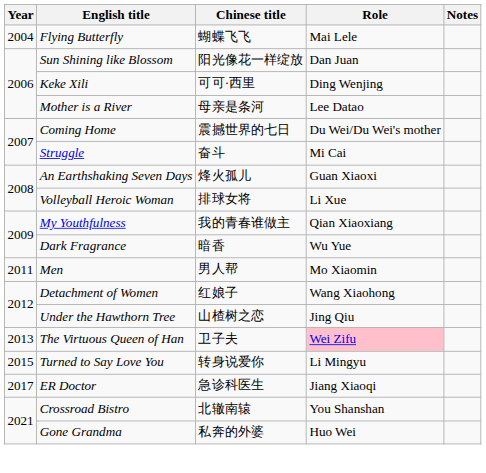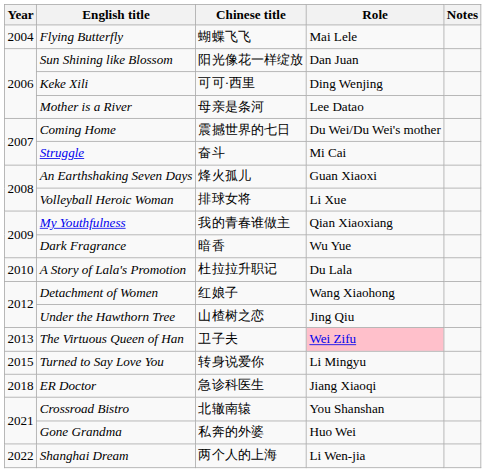+ row: 2010 | A Story of Lala's Promotion | 杜拉拉升职记 | Du Lala
- row: 2011 | Men | 男人帮 | Mo Xiaomin
ER Doctor | Year: 2017 -> 2018
+ row: 2022 | Shanghai Dream | 两个人的上海 | Li Wen-jia
